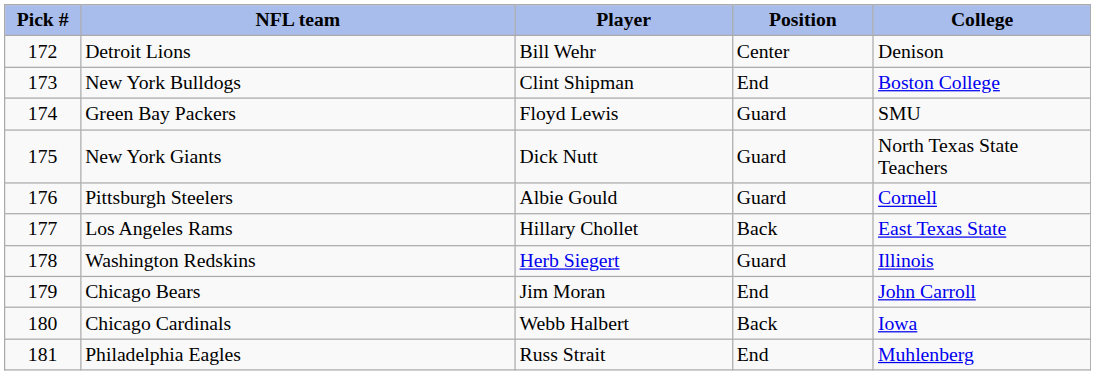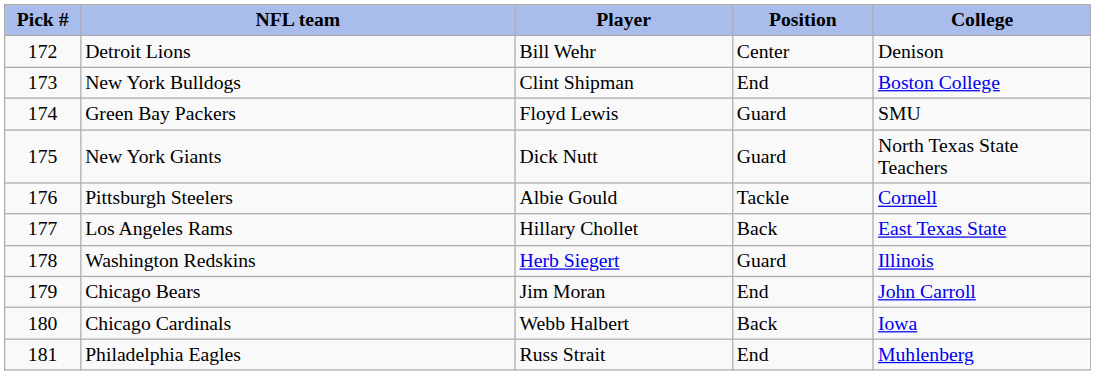Pittsburgh Steelers | Position: Guard -> Tackle
